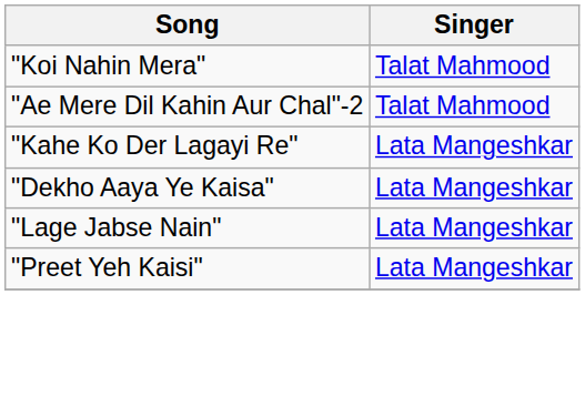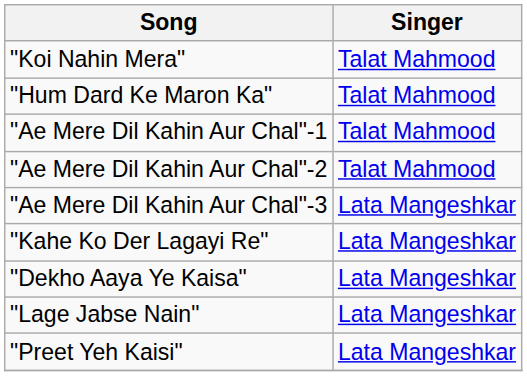+ row: "Hum Dard Ke Maron Ka" | Talat Mahmood
+ row: "Ae Mere Dil Kahin Aur Chal"-1 | Talat Mahmood
+ row: "Ae Mere Dil Kahin Aur Chal"-3 | Lata Mangeshkar
